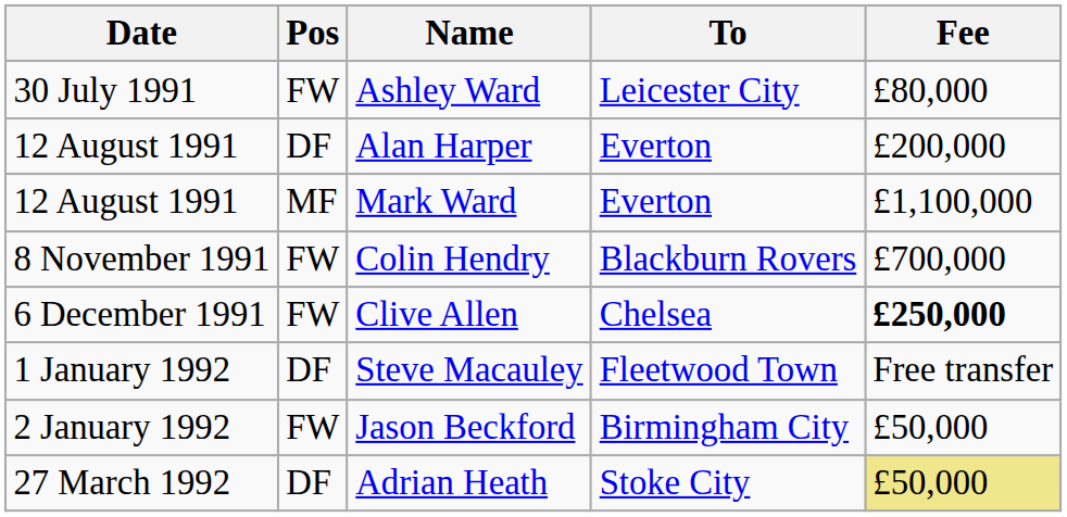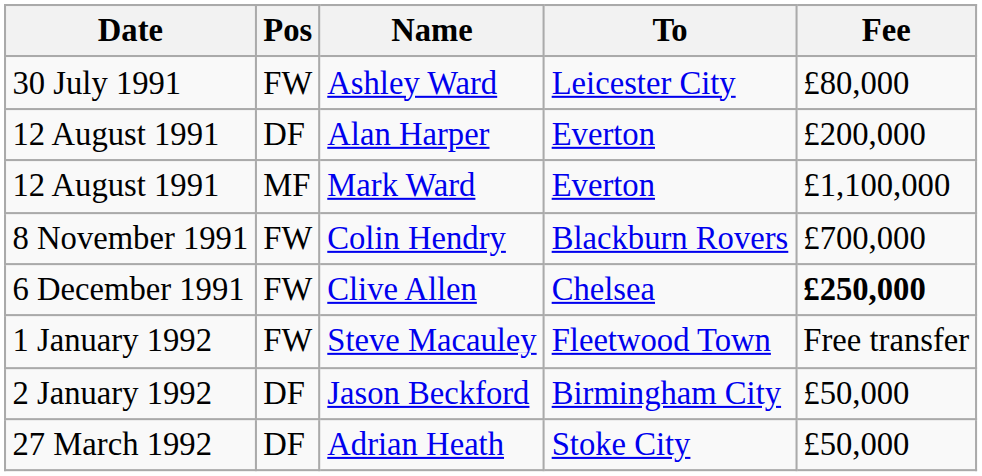Steve Macauley | Pos: DF -> FW
Jason Beckford | Pos: FW -> DF
Adrian Heath | Fee: khaki background -> no background
